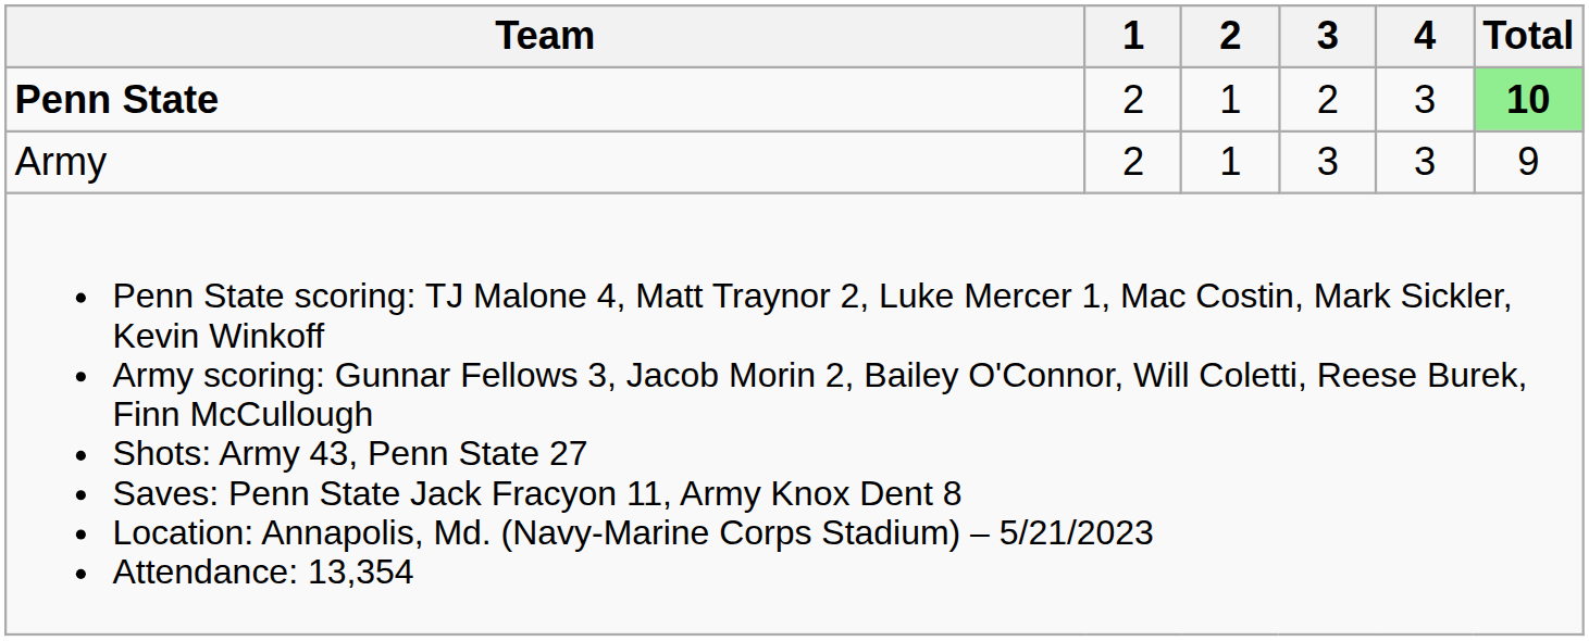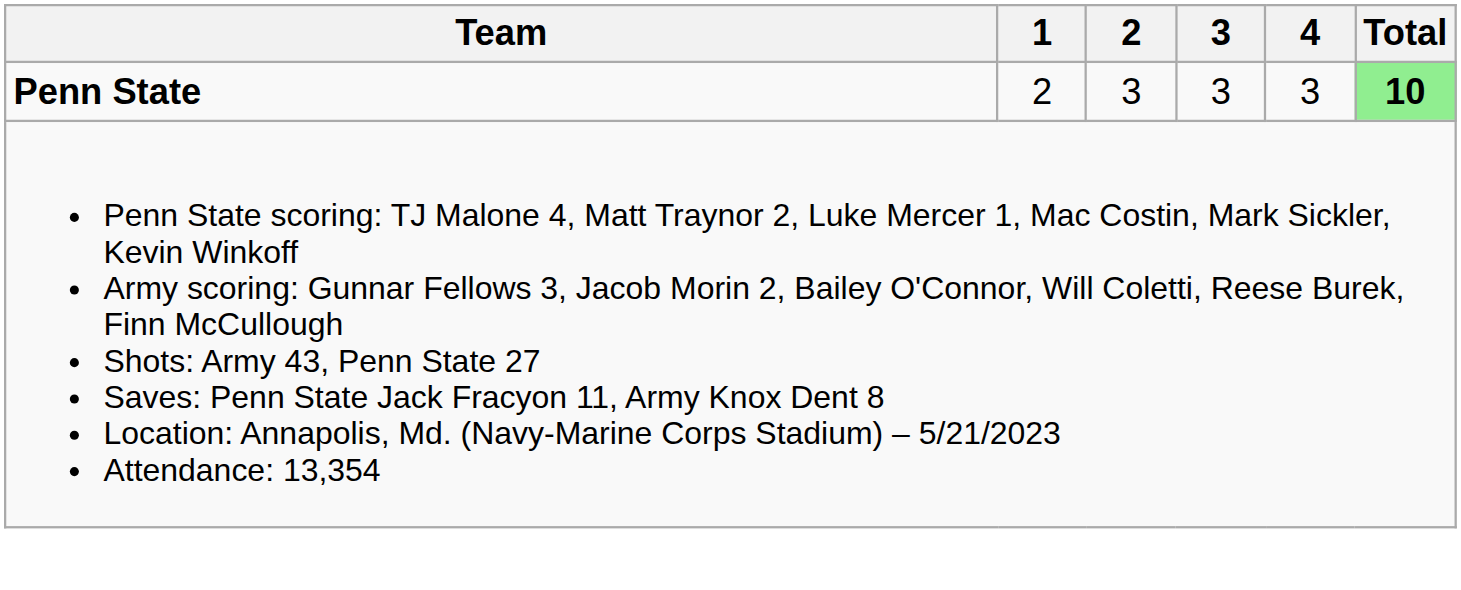Penn State | 2: 1 -> 3
Penn State | 3: 2 -> 3
- row: Army | 2 | 1 | 3 | 3 | 9
